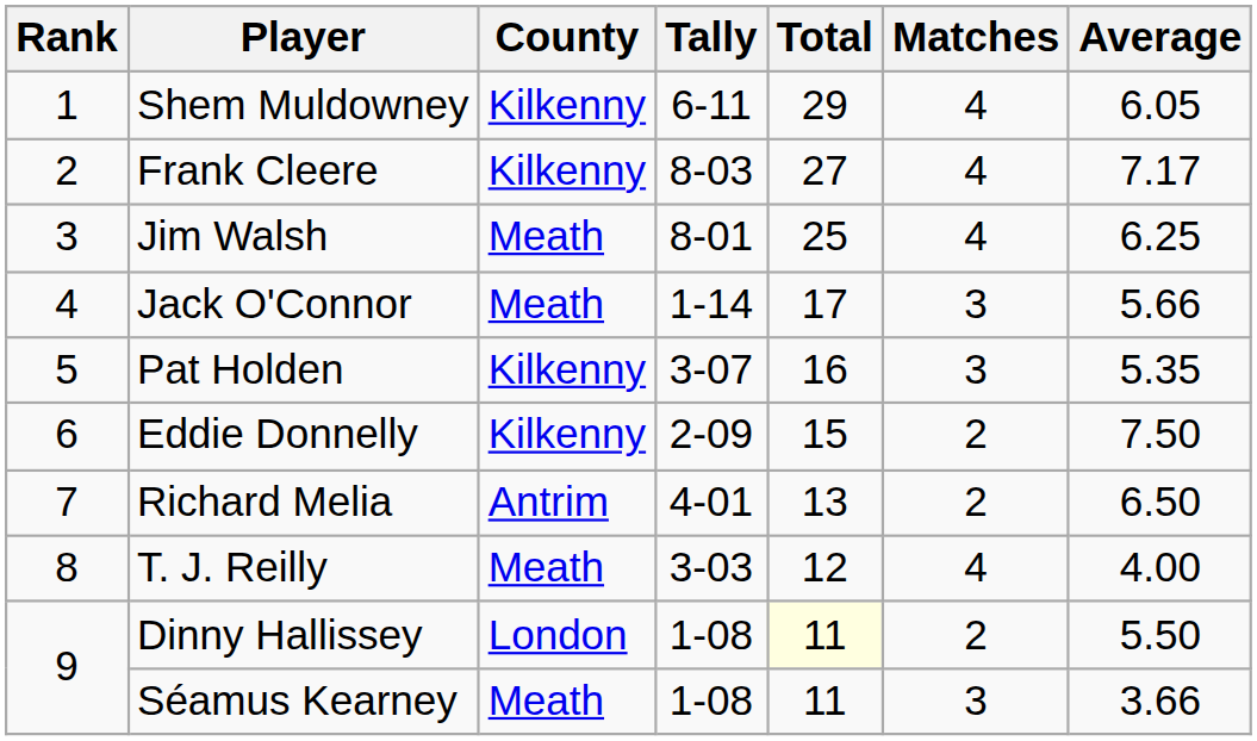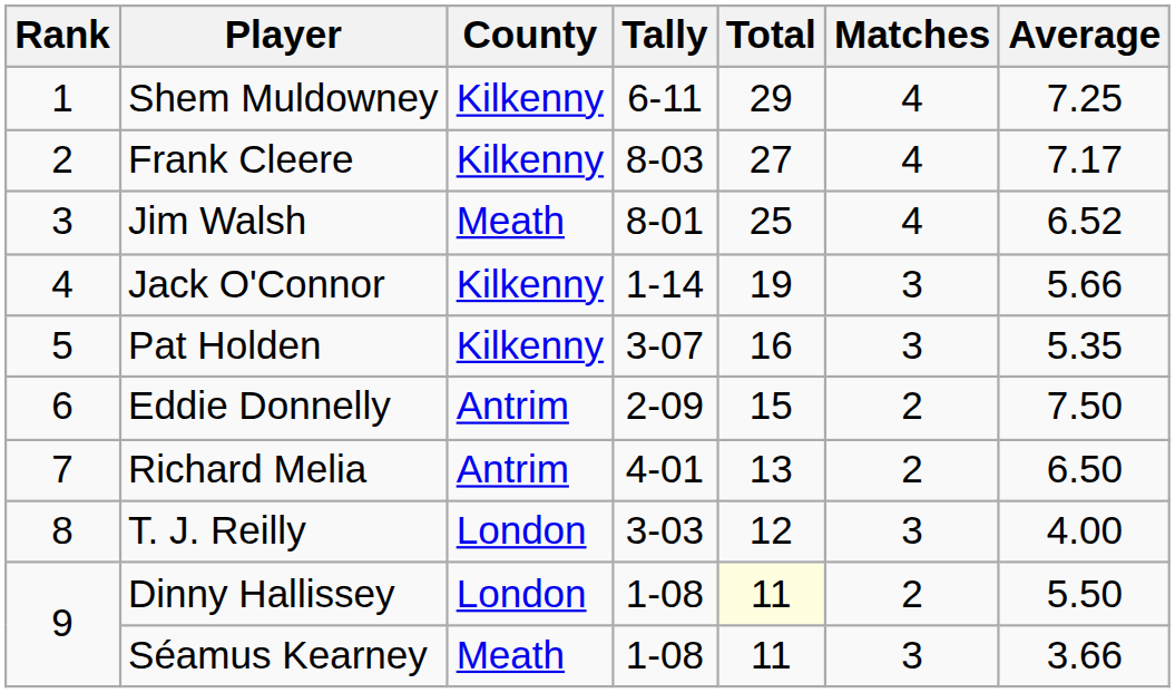Shem Muldowney | Average: 6.05 -> 7.25
Jim Walsh | Average: 6.25 -> 6.52
Jack O'Connor | County: Meath -> Kilkenny
Jack O'Connor | Total: 17 -> 19
Eddie Donnelly | County: Kilkenny -> Antrim
T. J. Reilly | County: Meath -> London
T. J. Reilly | Matches: 4 -> 3
